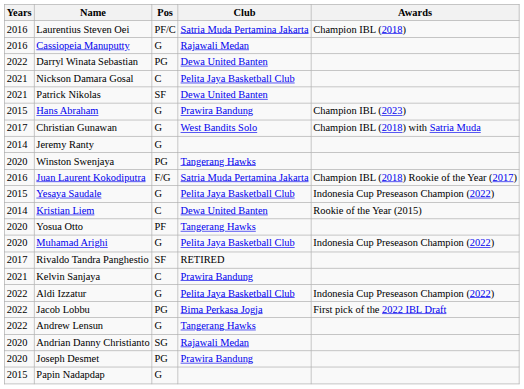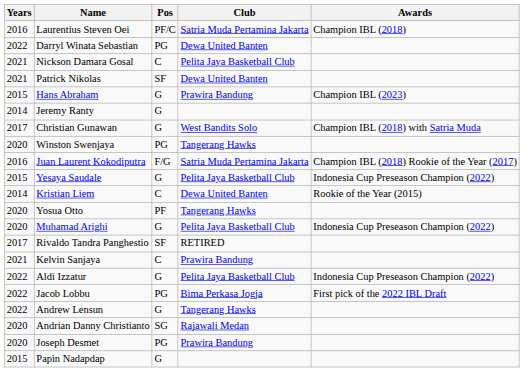- row: 2016 | Cassiopeia Manuputty | G | Rajawali Medan
rows swapped: Jeremy Ranty <-> Christian Gunawan
